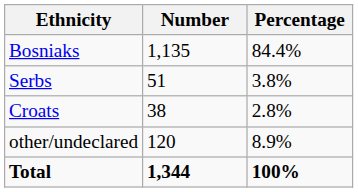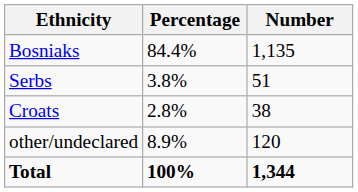columns swapped: Number <-> Percentage
